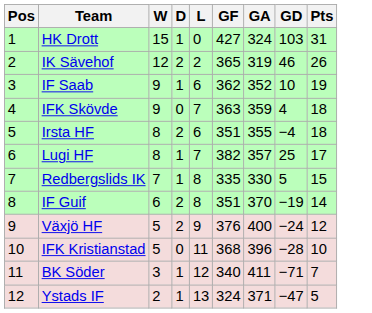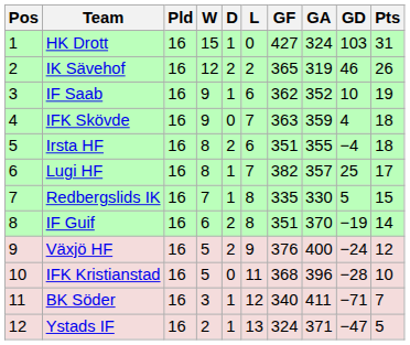+ column: Pld | 16 | 16 | 16 | 16 | 16 | 16 | 16 | 16 | 16 | 16 | 16 | 16
